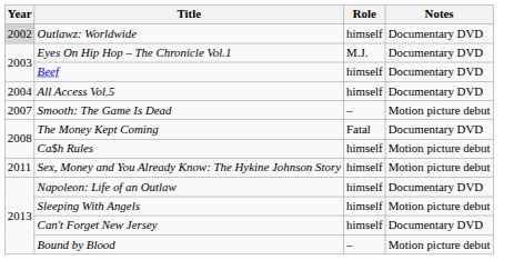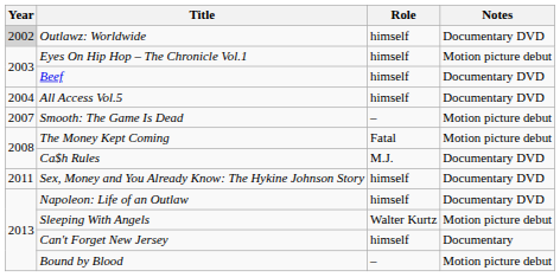Eyes On Hip Hop – The Chronicle Vol.1 | Role: M.J. -> himself
Eyes On Hip Hop – The Chronicle Vol.1 | Notes: Documentary DVD -> Motion picture debut
The Money Kept Coming | Notes: Documentary DVD -> Motion picture debut
Ca$h Rules | Role: himself -> M.J.
Ca$h Rules | Notes: Motion picture debut -> Documentary DVD
Sex, Money and You Already Know: The Hykine Johnson Story | Notes: Motion picture debut -> Documentary DVD
Sleeping With Angels | Role: himself -> Walter Kurtz
Can't Forget New Jersey | Notes: Documentary DVD -> Documentary
